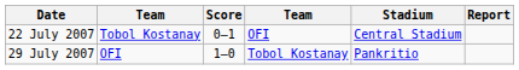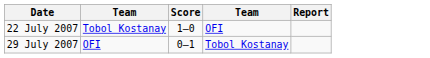- column: Stadium | Central Stadium | Pankritio
22 July 2007 | Score: 0–1 -> 1–0
29 July 2007 | Score: 1–0 -> 0–1
